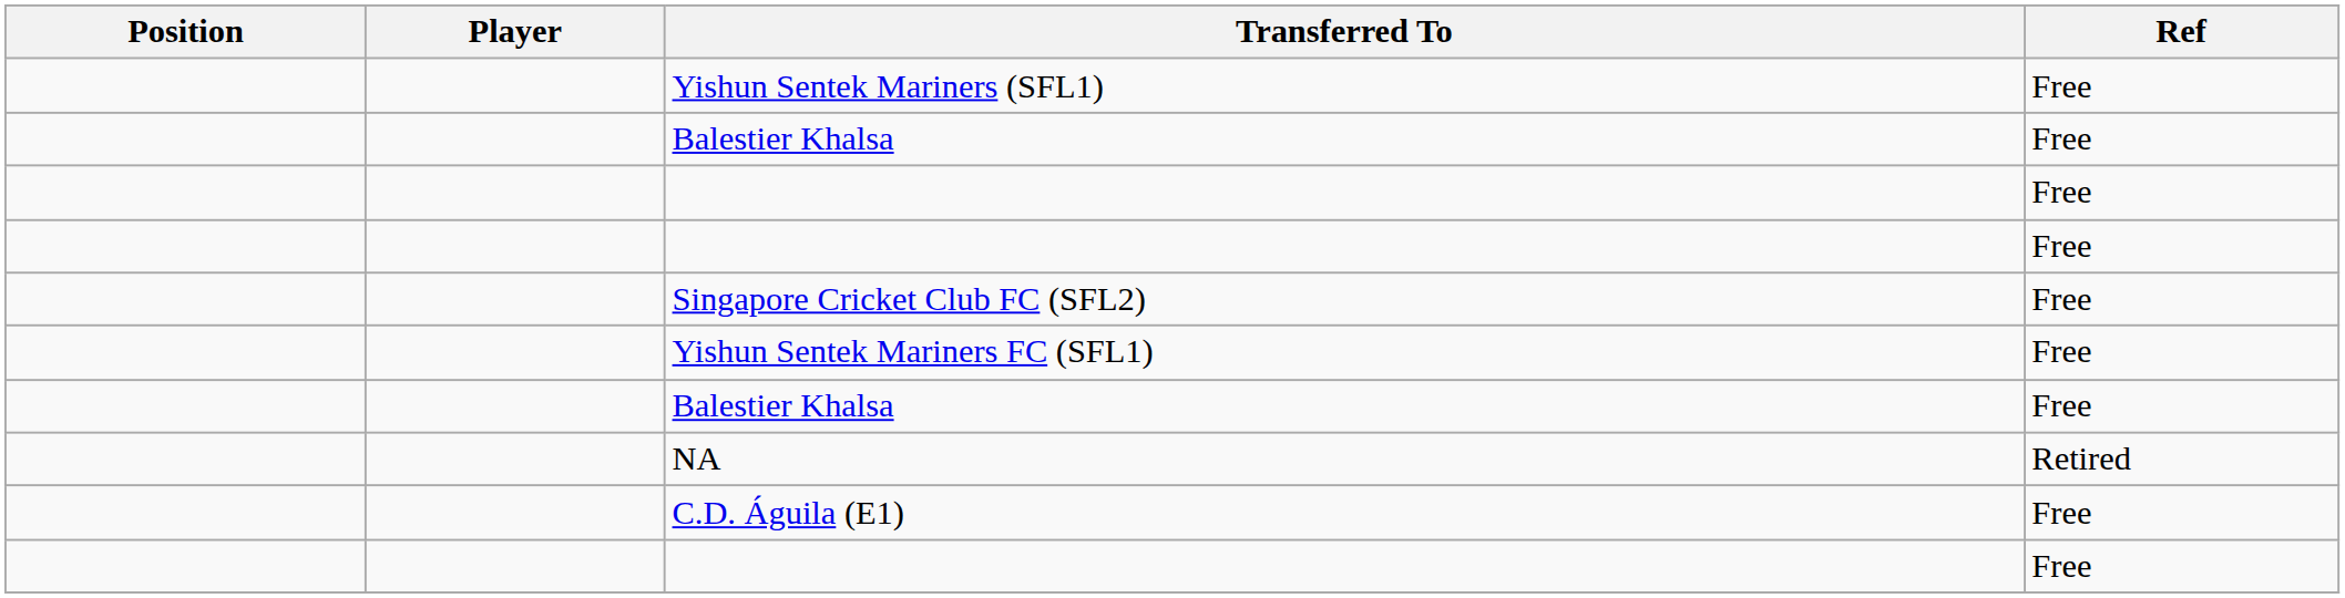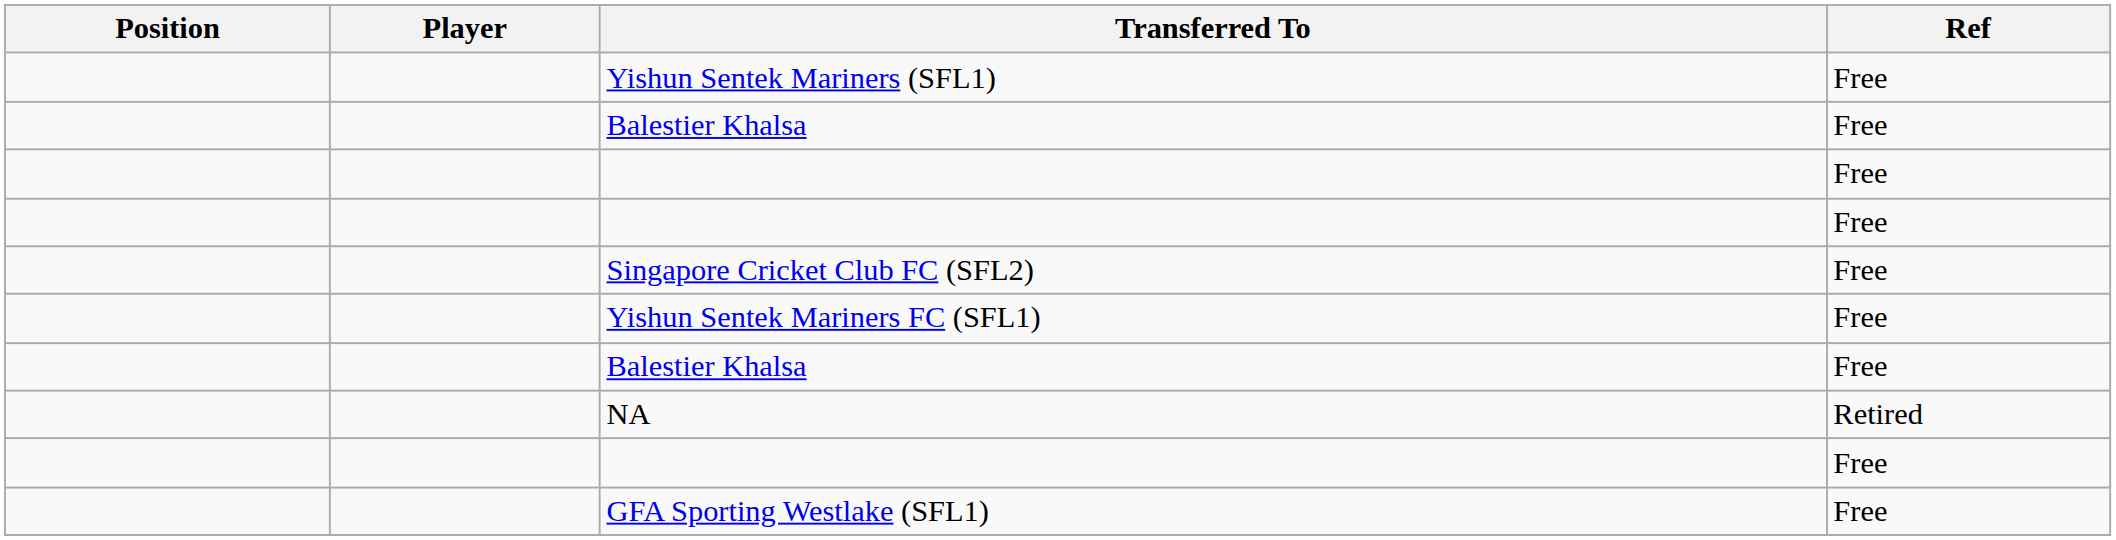- row: C.D. Águila (E1) | Free
+ row: GFA Sporting Westlake (SFL1) | Free
